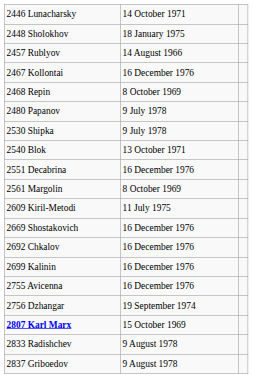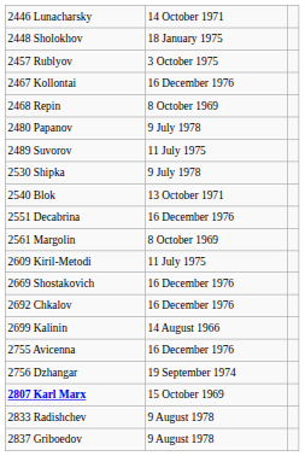2457 Rublyov | column 2: 14 August 1966 -> 3 October 1975
+ row: 2489 Suvorov | 11 July 1975
2699 Kalinin | column 2: 16 December 1976 -> 14 August 1966
